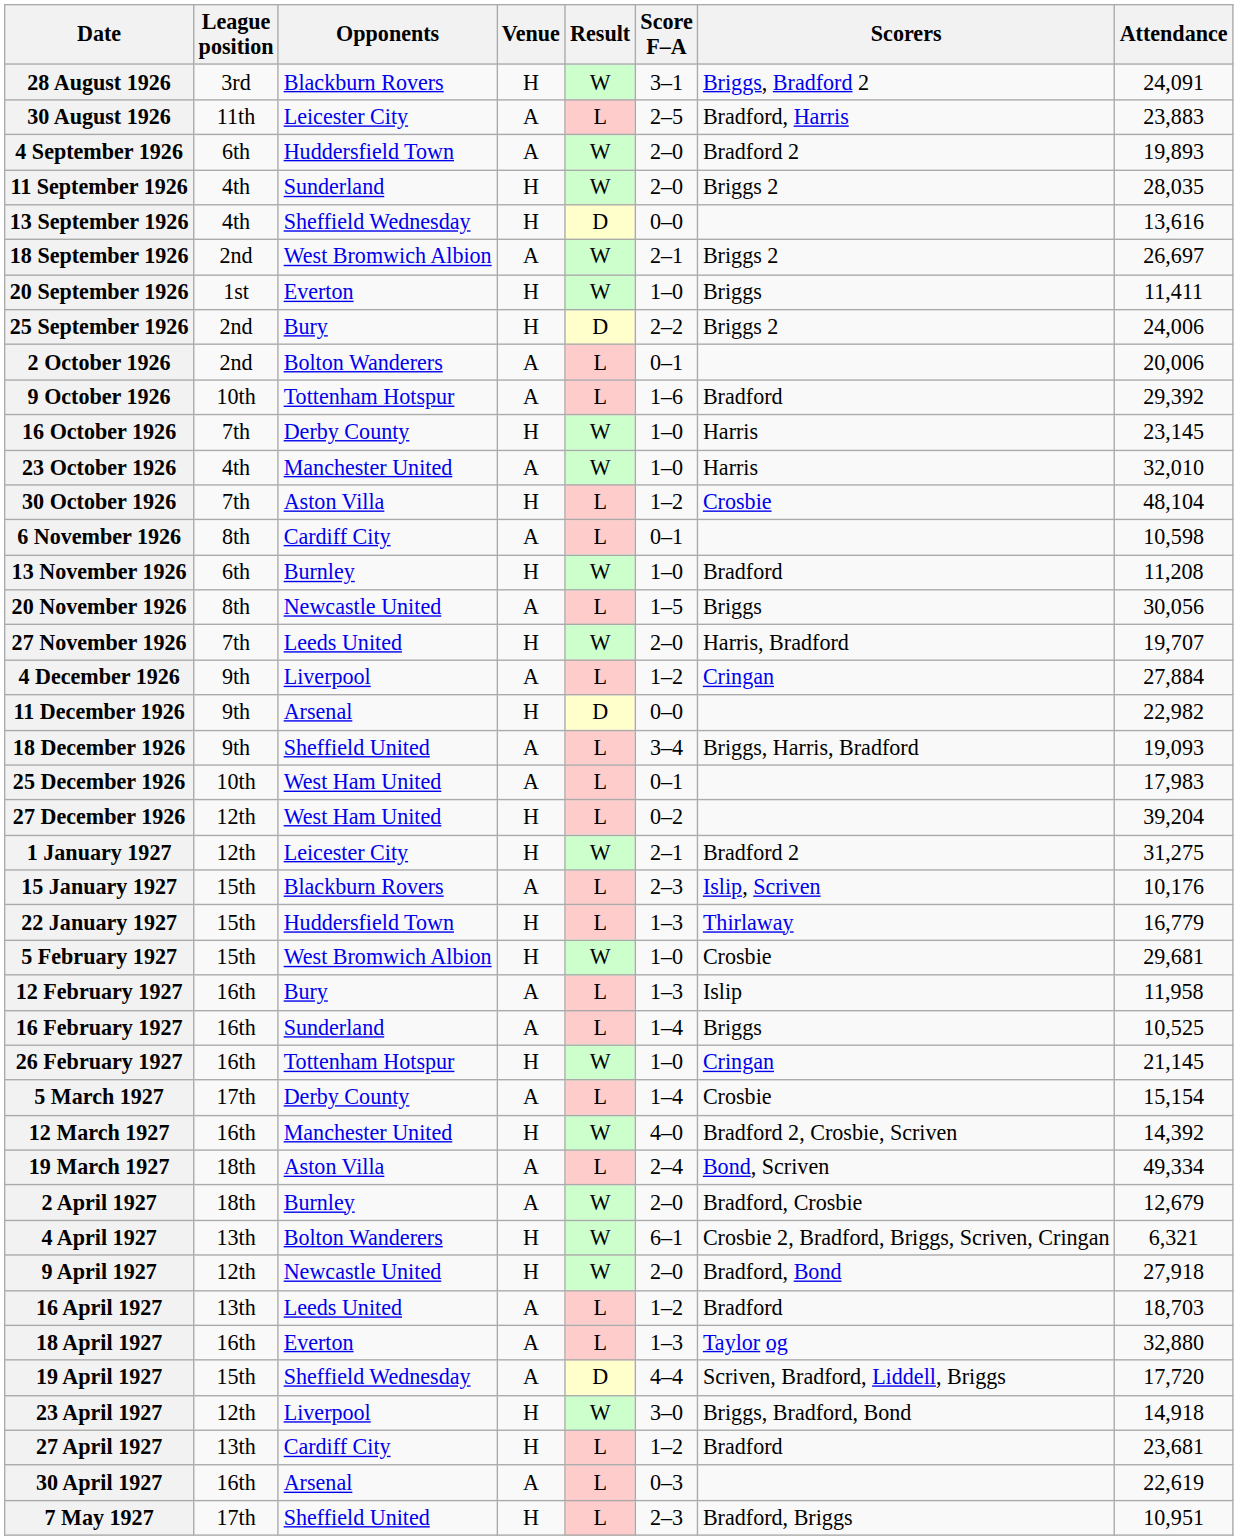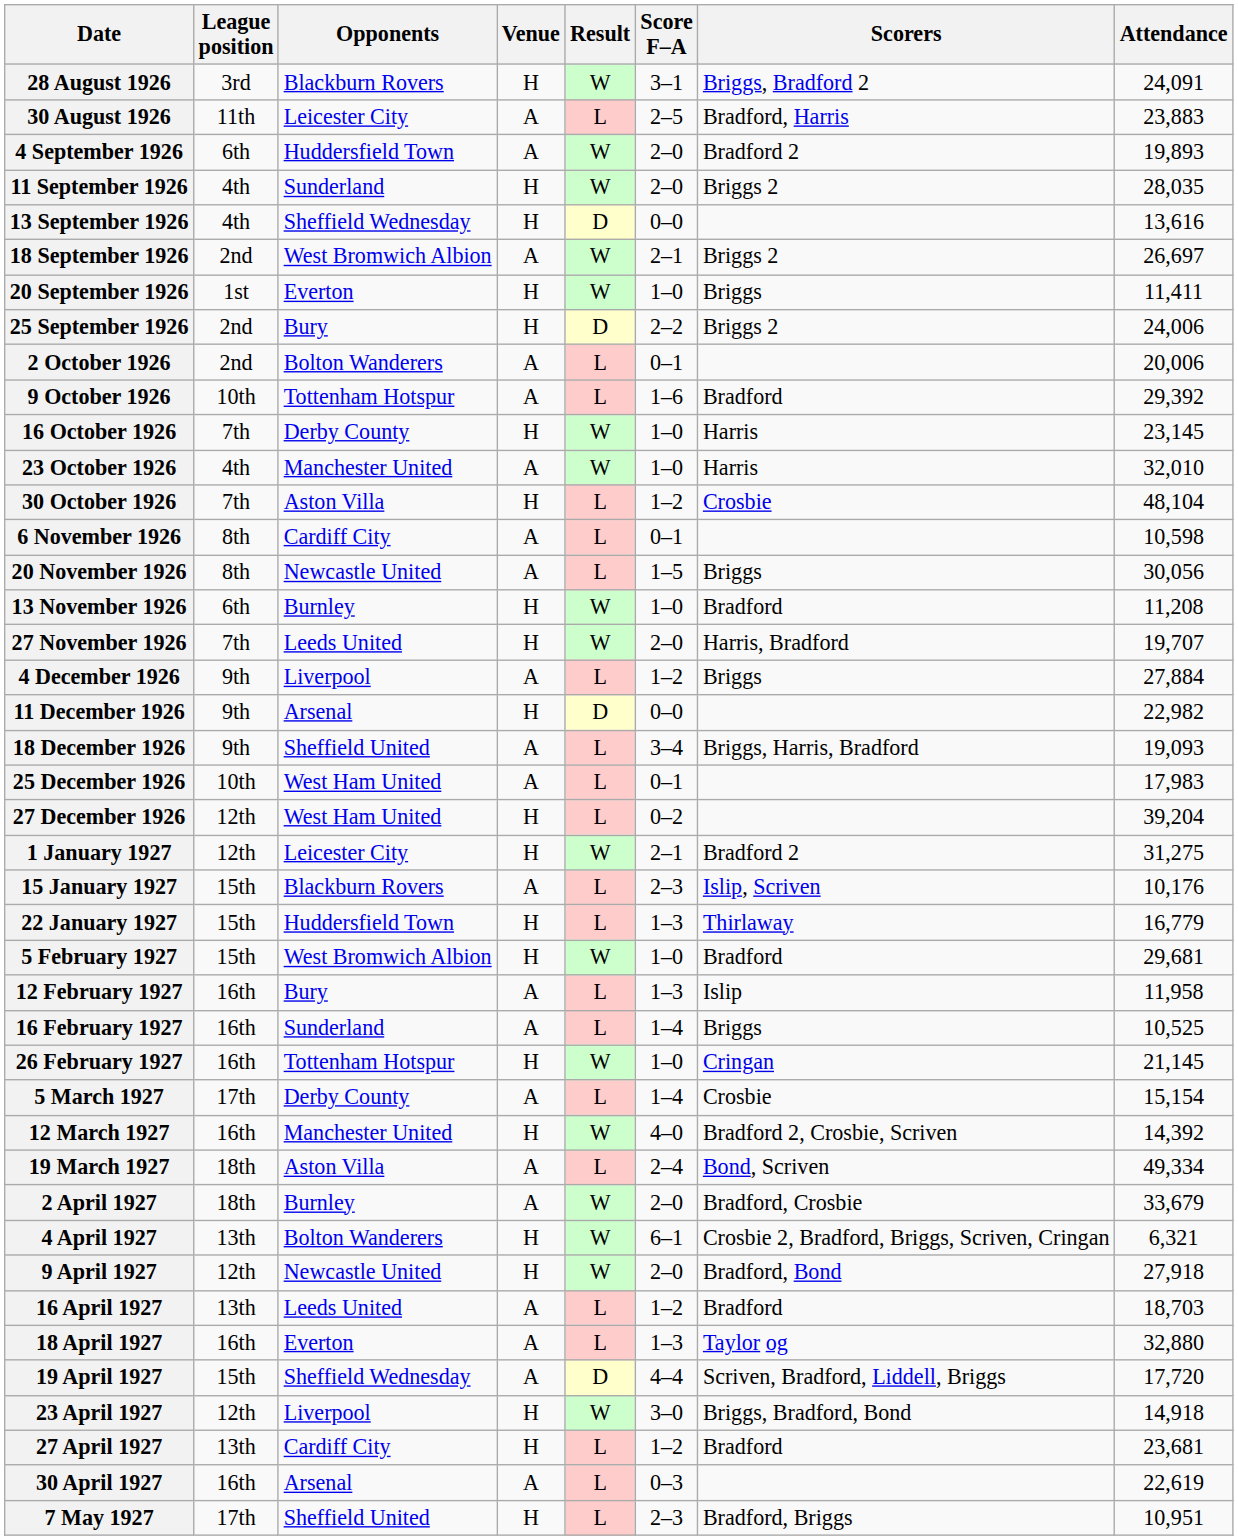rows swapped: 13 November 1926 <-> 20 November 1926
4 December 1926 | Scorers: Cringan -> Briggs
5 February 1927 | Scorers: Crosbie -> Bradford
2 April 1927 | Attendance: 12,679 -> 33,679
